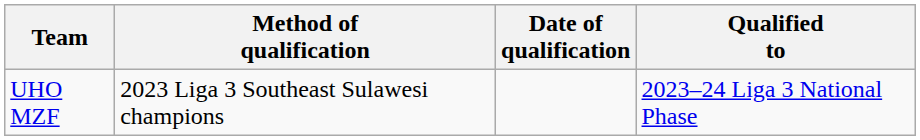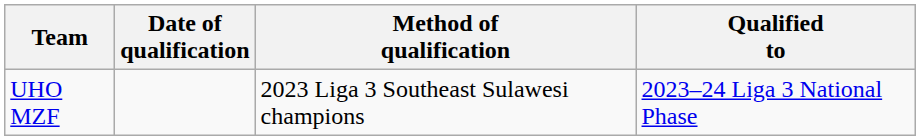columns swapped: Method of qualification <-> Date of qualification
